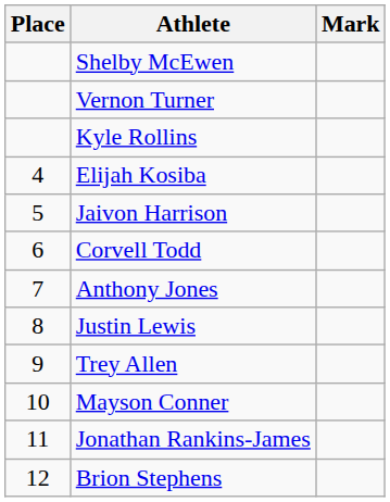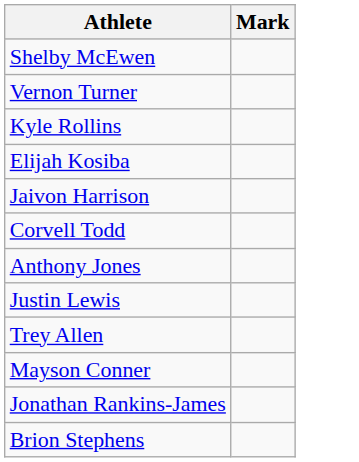- column: Place | 4 | 5 | 6 | 7 | 8 | 9 | 10 | 11 | 12
